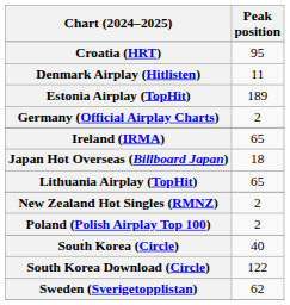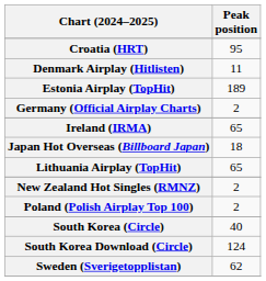South Korea Download (Circle) | Peak position: 122 -> 124
